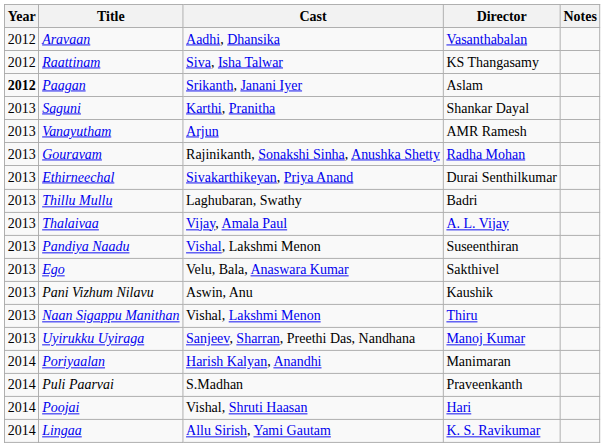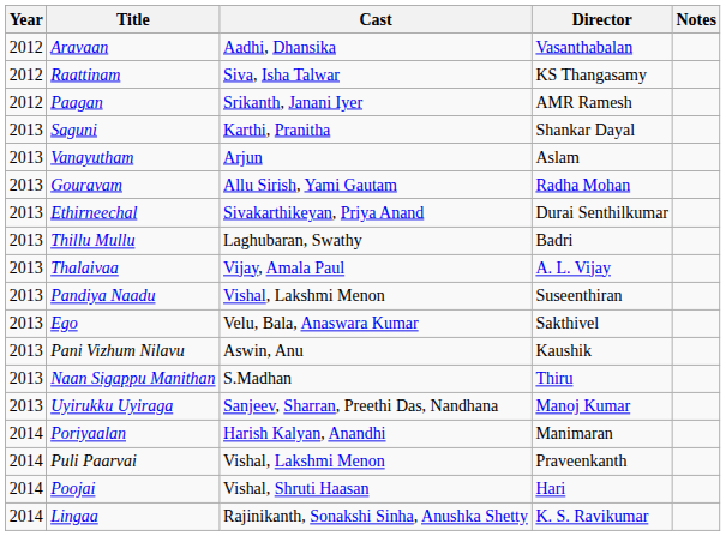Paagan | Year: bold -> normal
Paagan | Director: Aslam -> AMR Ramesh
Vanayutham | Director: AMR Ramesh -> Aslam
Gouravam | Cast: Rajinikanth, Sonakshi Sinha, Anushka Shetty -> Allu Sirish, Yami Gautam
Naan Sigappu Manithan | Cast: Vishal, Lakshmi Menon -> S.Madhan
Puli Paarvai | Cast: S.Madhan -> Vishal, Lakshmi Menon
Lingaa | Cast: Allu Sirish, Yami Gautam -> Rajinikanth, Sonakshi Sinha, Anushka Shetty
